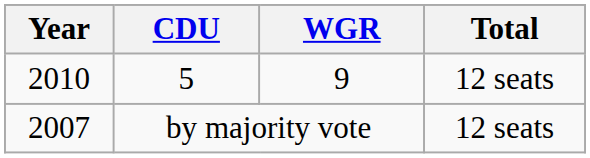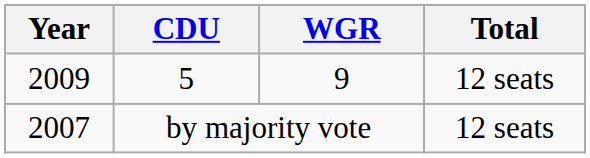5 | Year: 2010 -> 2009
